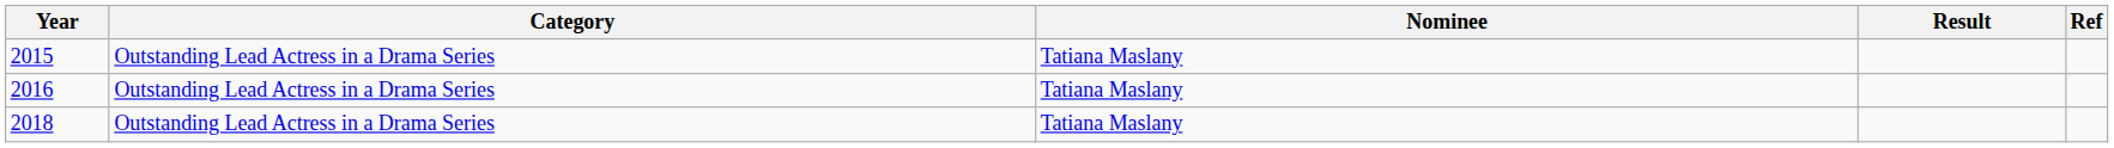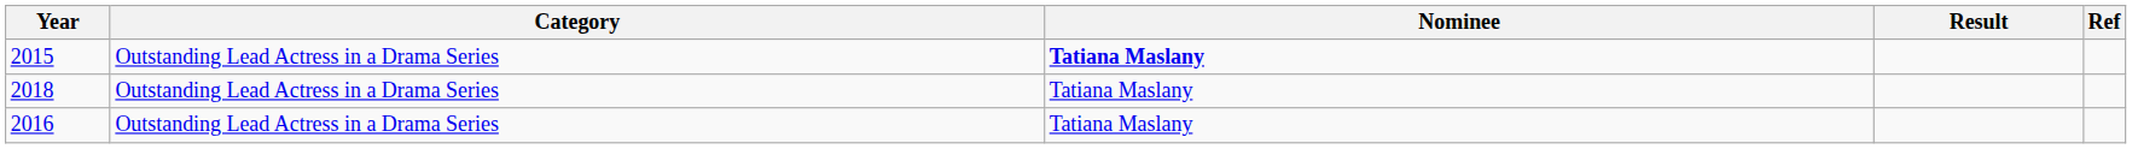2015 | Nominee: normal -> bold
rows swapped: 2016 <-> 2018
